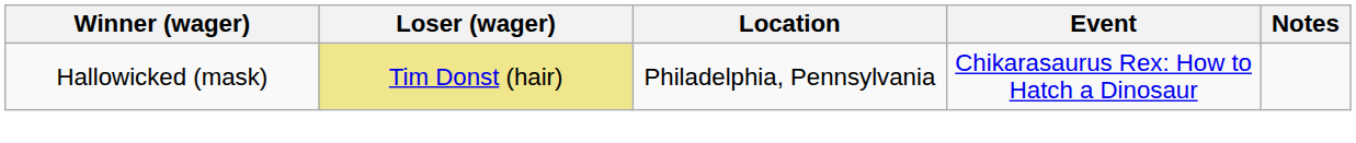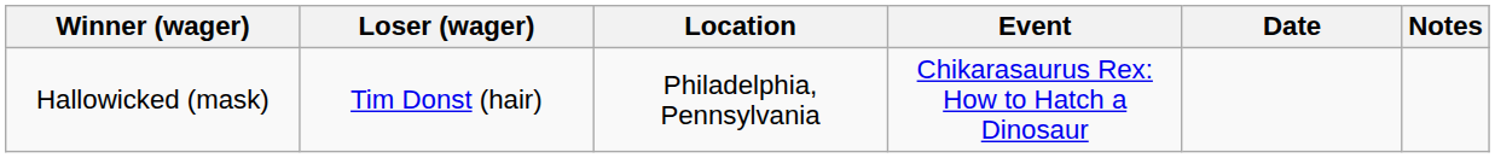+ column: Date
Hallowicked (mask) | Loser (wager): khaki background -> no background
